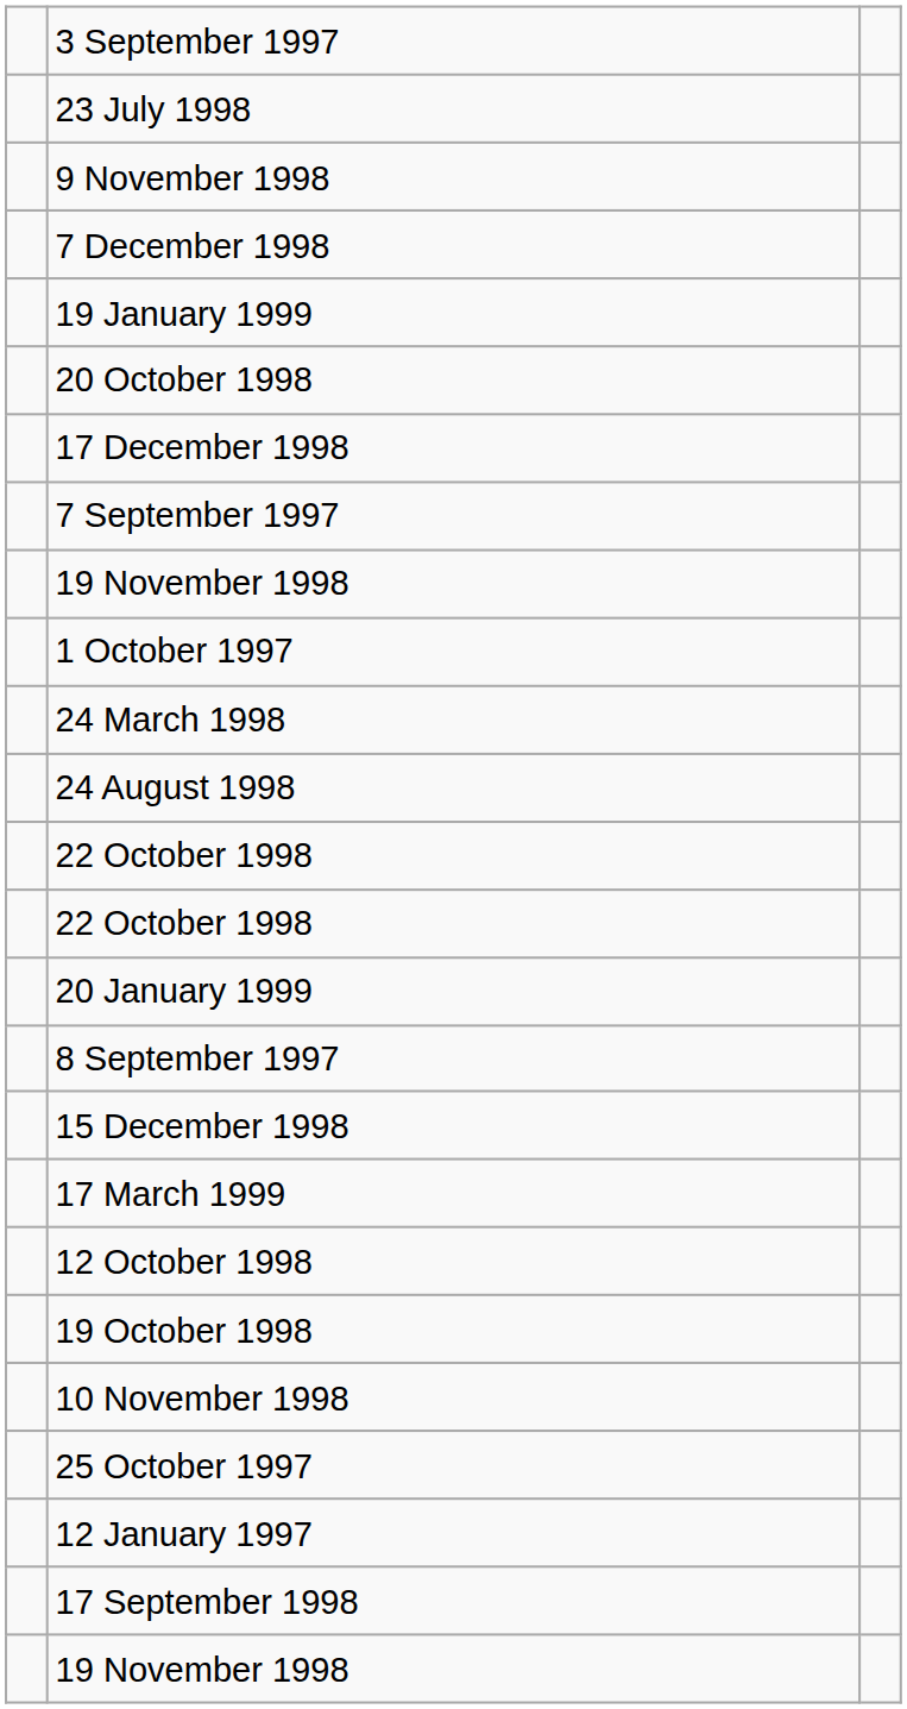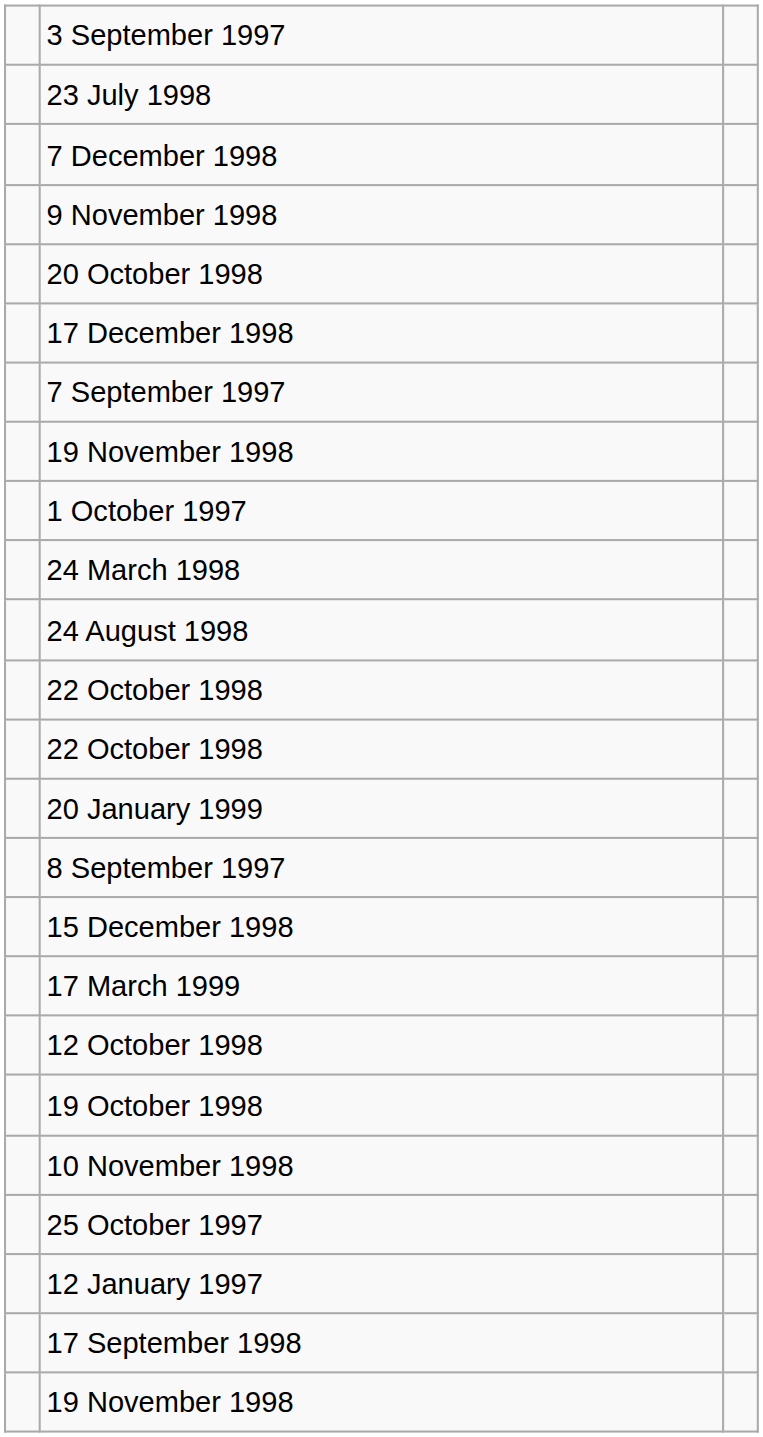rows swapped: 9 November 1998 <-> 7 December 1998
- row: 19 January 1999
